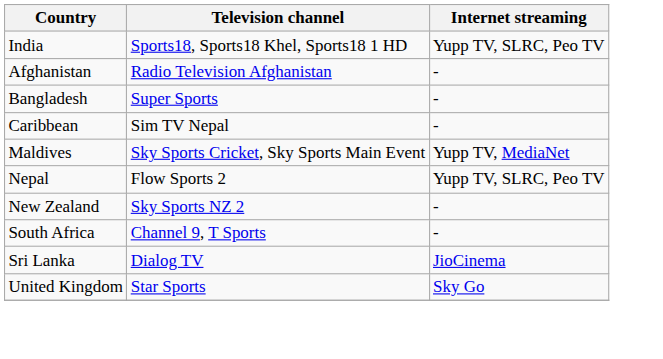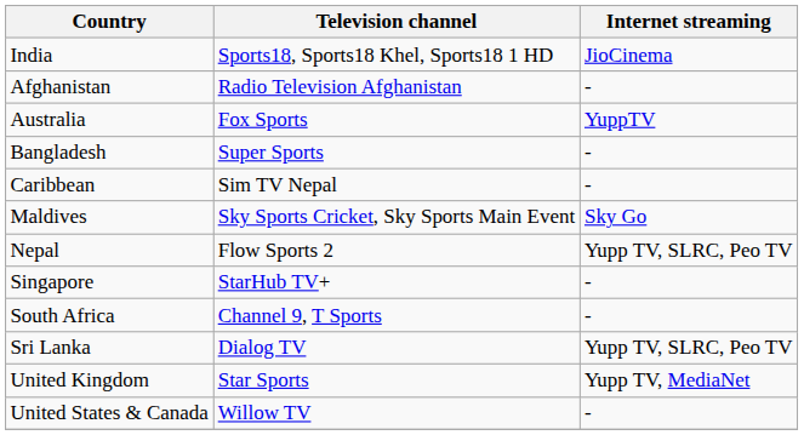India | Internet streaming: Yupp TV, SLRC, Peo TV -> JioCinema
+ row: Australia | Fox Sports | YuppTV
Maldives | Internet streaming: Yupp TV, MediaNet -> Sky Go
- row: New Zealand | Sky Sports NZ 2 | -
+ row: Singapore | StarHub TV+ | -
Sri Lanka | Internet streaming: JioCinema -> Yupp TV, SLRC, Peo TV
United Kingdom | Internet streaming: Sky Go -> Yupp TV, MediaNet
+ row: United States & Canada | Willow TV | -
